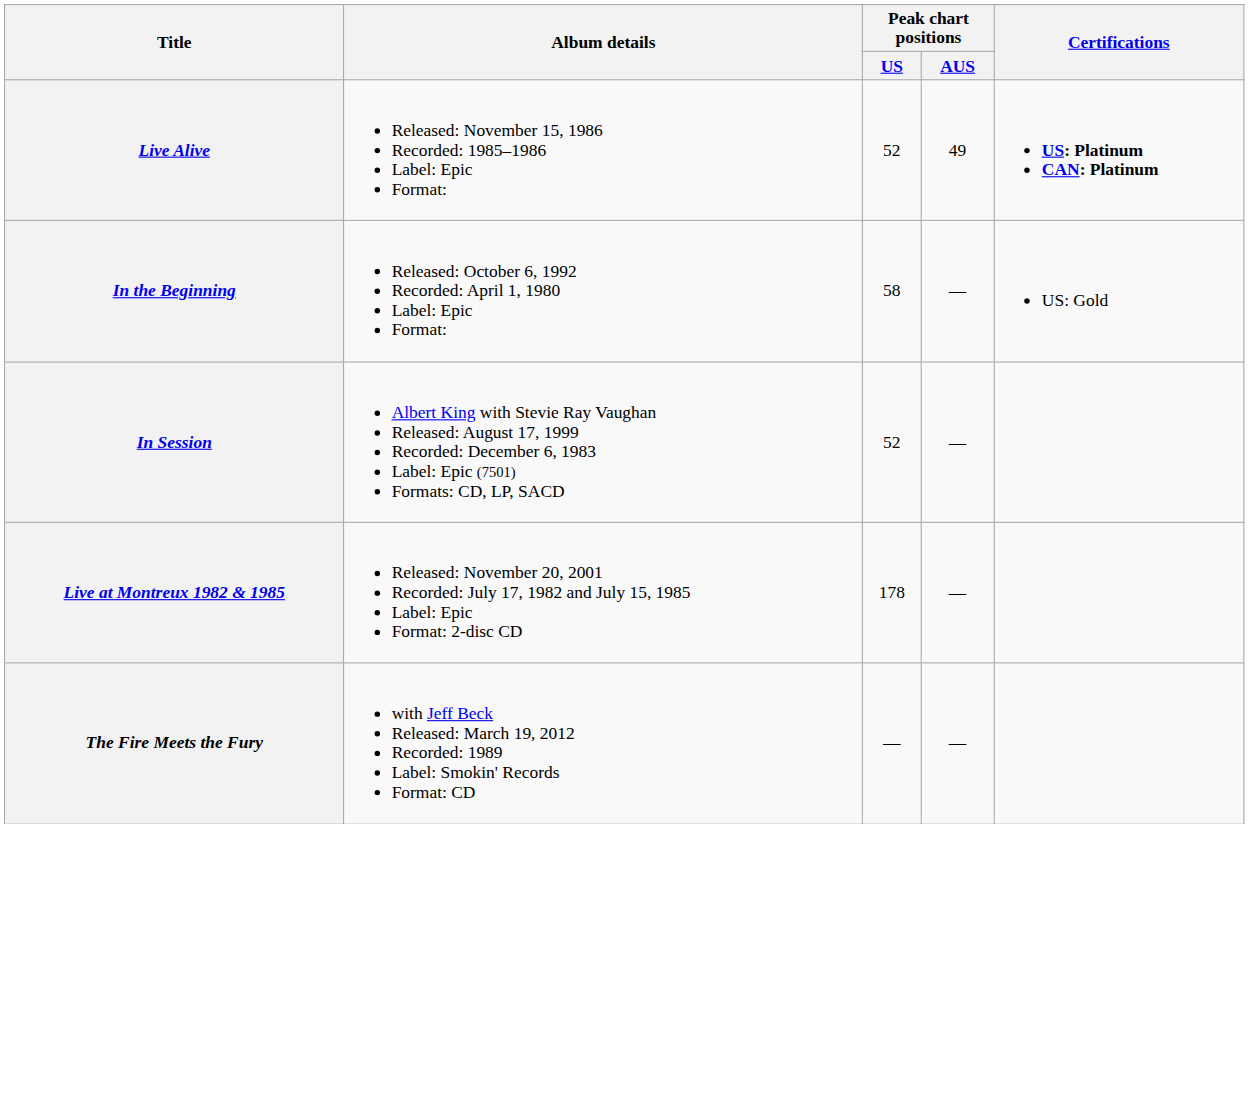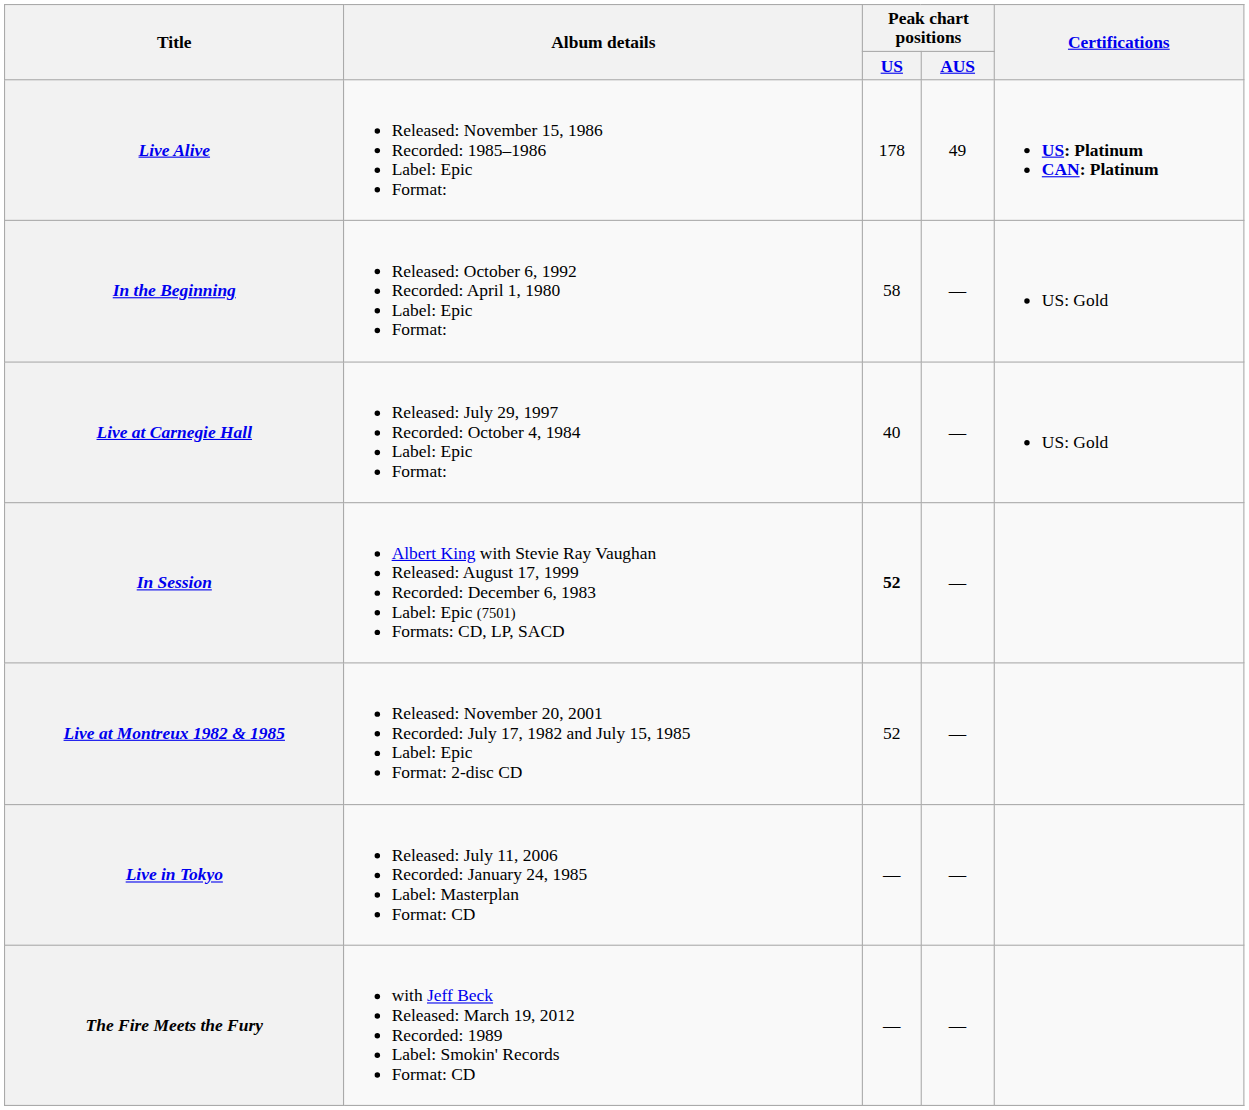Live Alive | Peak chart positions / US: 52 -> 178
+ row: Live at Carnegie Hall | Released: July 29, 1997 Recorded: October 4, 1984 Label: Epic Format: | 40 | — | US: Gold
In Session | Peak chart positions / US: normal -> bold
Live at Montreux 1982 & 1985 | Peak chart positions / US: 178 -> 52
+ row: Live in Tokyo | Released: July 11, 2006 Recorded: January 24, 1985 Label: Masterplan Format: CD | — | —
